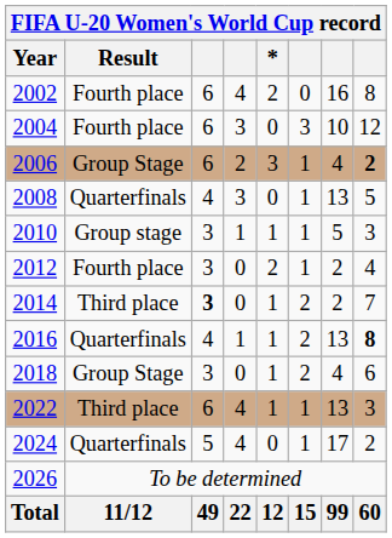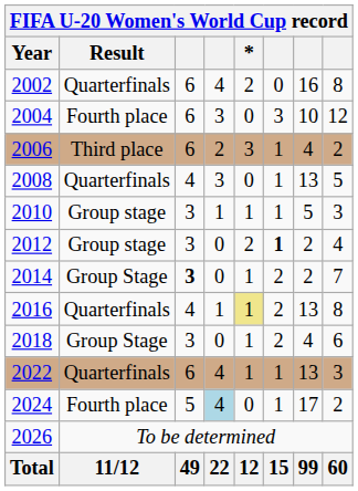2002 | Result: Fourth place -> Quarterfinals
2006 | Result: Group Stage -> Third place
2006 | column 8: bold -> normal
2012 | Result: Fourth place -> Group stage
2012 | column 6: normal -> bold
2014 | Result: Third place -> Group Stage
2016 | *: no background -> khaki background
2016 | column 8: bold -> normal
2022 | Result: Third place -> Quarterfinals
2024 | Result: Quarterfinals -> Fourth place
2024 | column 4: no background -> lightblue background
